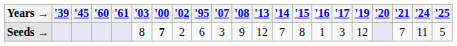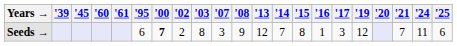columns swapped: '95 <-> '03
Seeds → | '25: 5 -> 6
